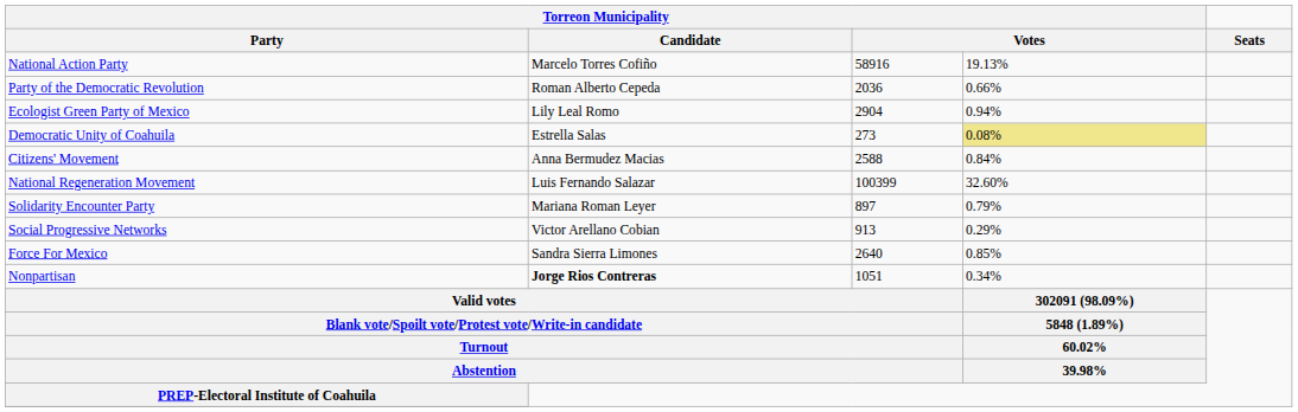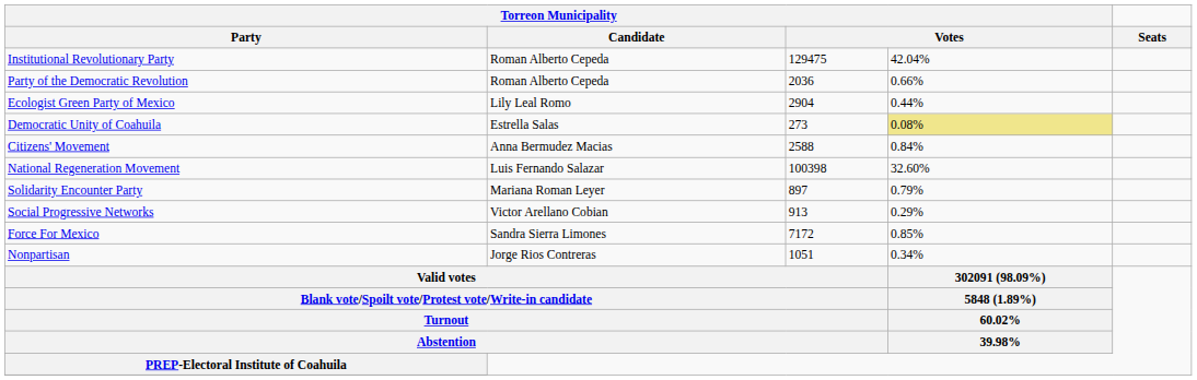- row: National Action Party | Marcelo Torres Cofiño | 58916 | 19.13%
+ row: Institutional Revolutionary Party | Roman Alberto Cepeda | 129475 | 42.04%
Ecologist Green Party of Mexico | column 4: 0.94% -> 0.44%
National Regeneration Movement | column 3: 100399 -> 100398
Force For Mexico | column 3: 2640 -> 7172
Nonpartisan | Torreon Municipality / Candidate: bold -> normal
